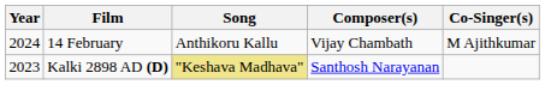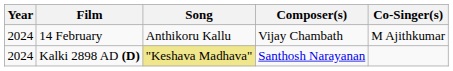Kalki 2898 AD (D) | Year: 2023 -> 2024
